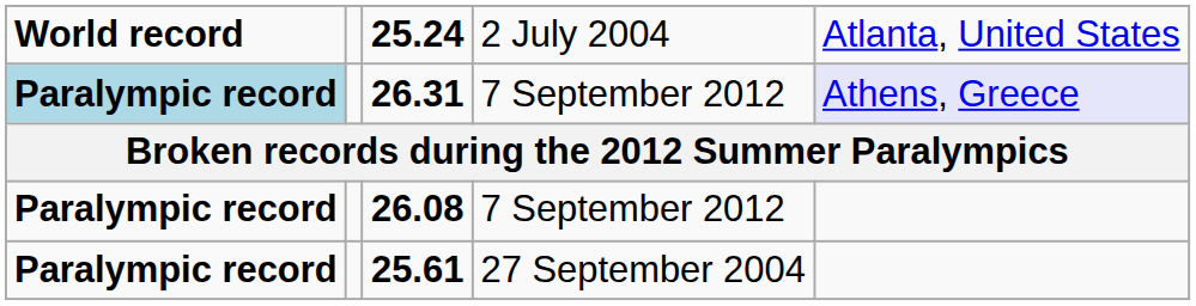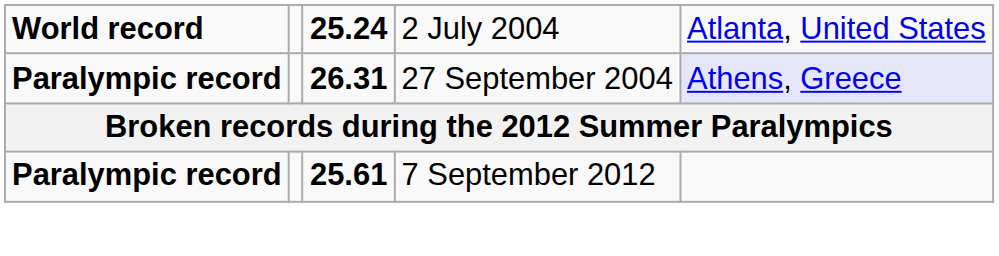26.31 | column 1: lightblue background -> no background
26.31 | column 4: 7 September 2012 -> 27 September 2004
- row: Paralympic record | 26.08 | 7 September 2012
25.61 | column 4: 27 September 2004 -> 7 September 2012
